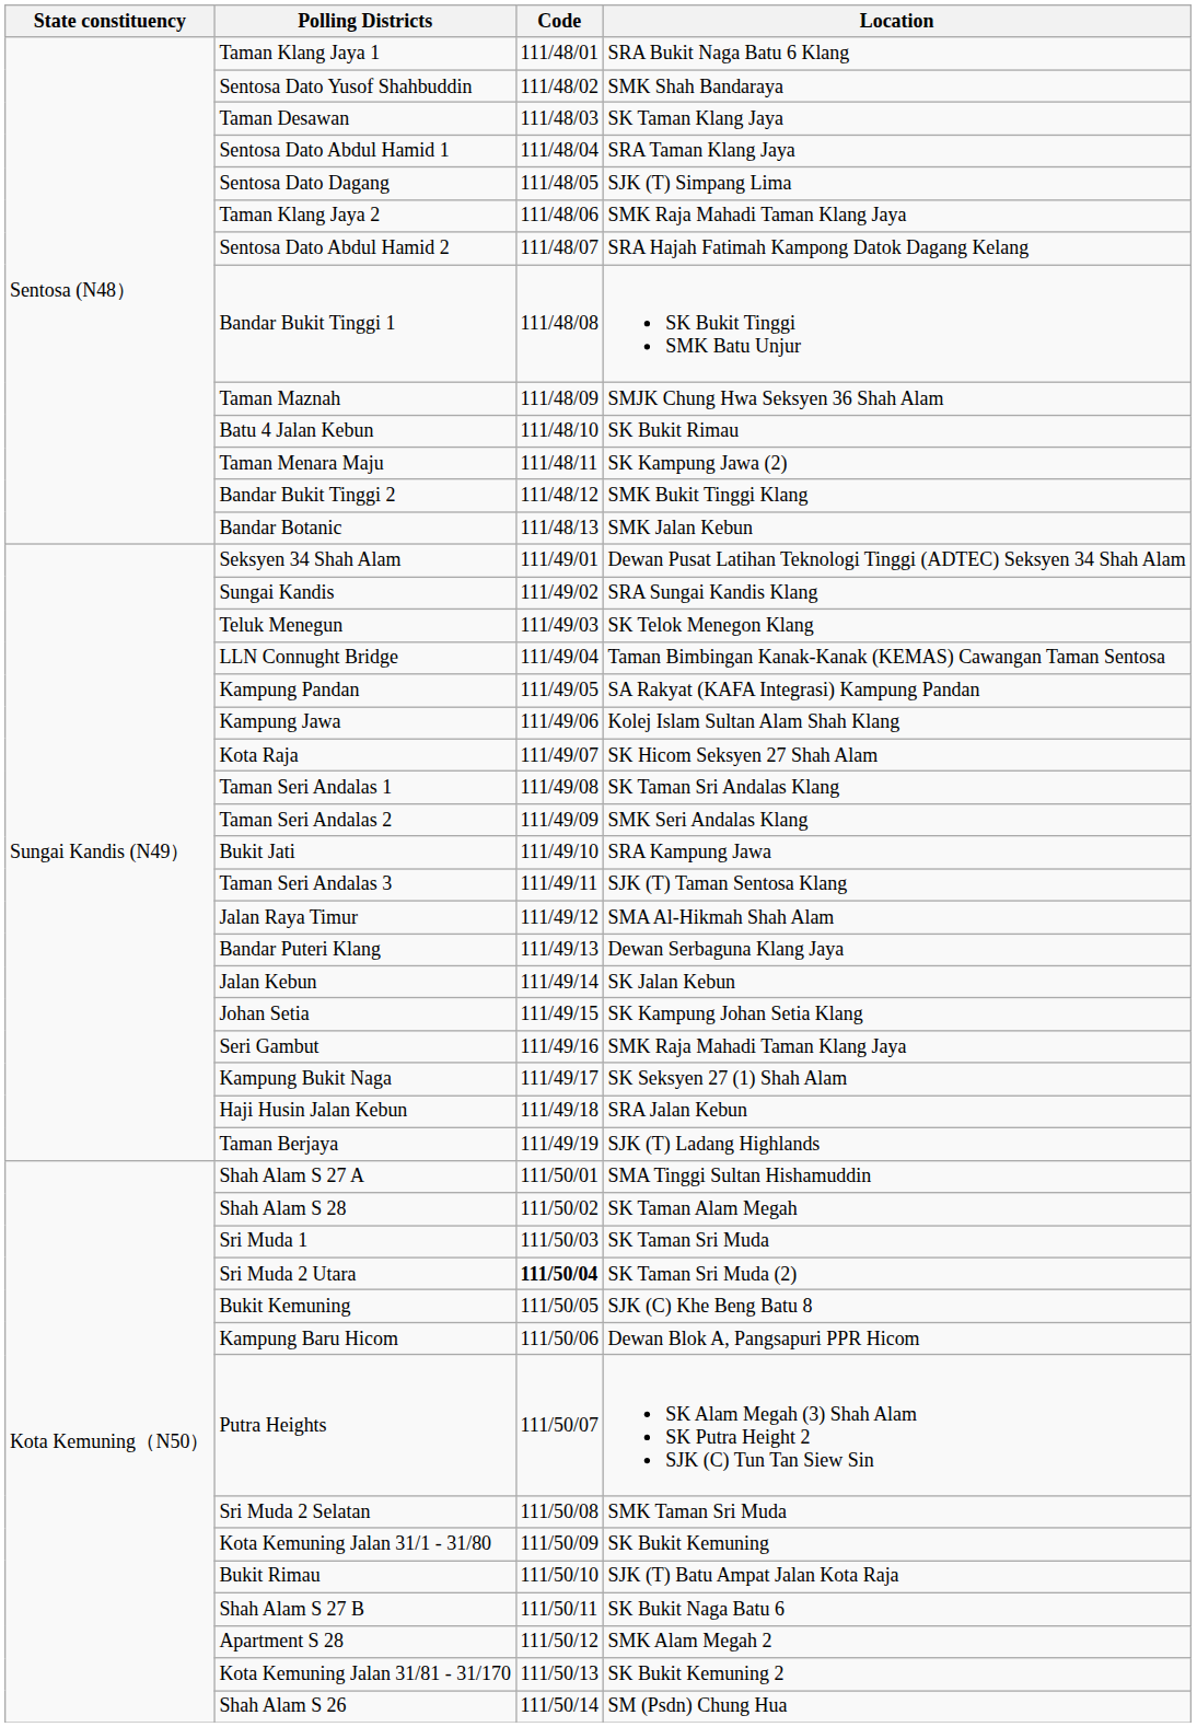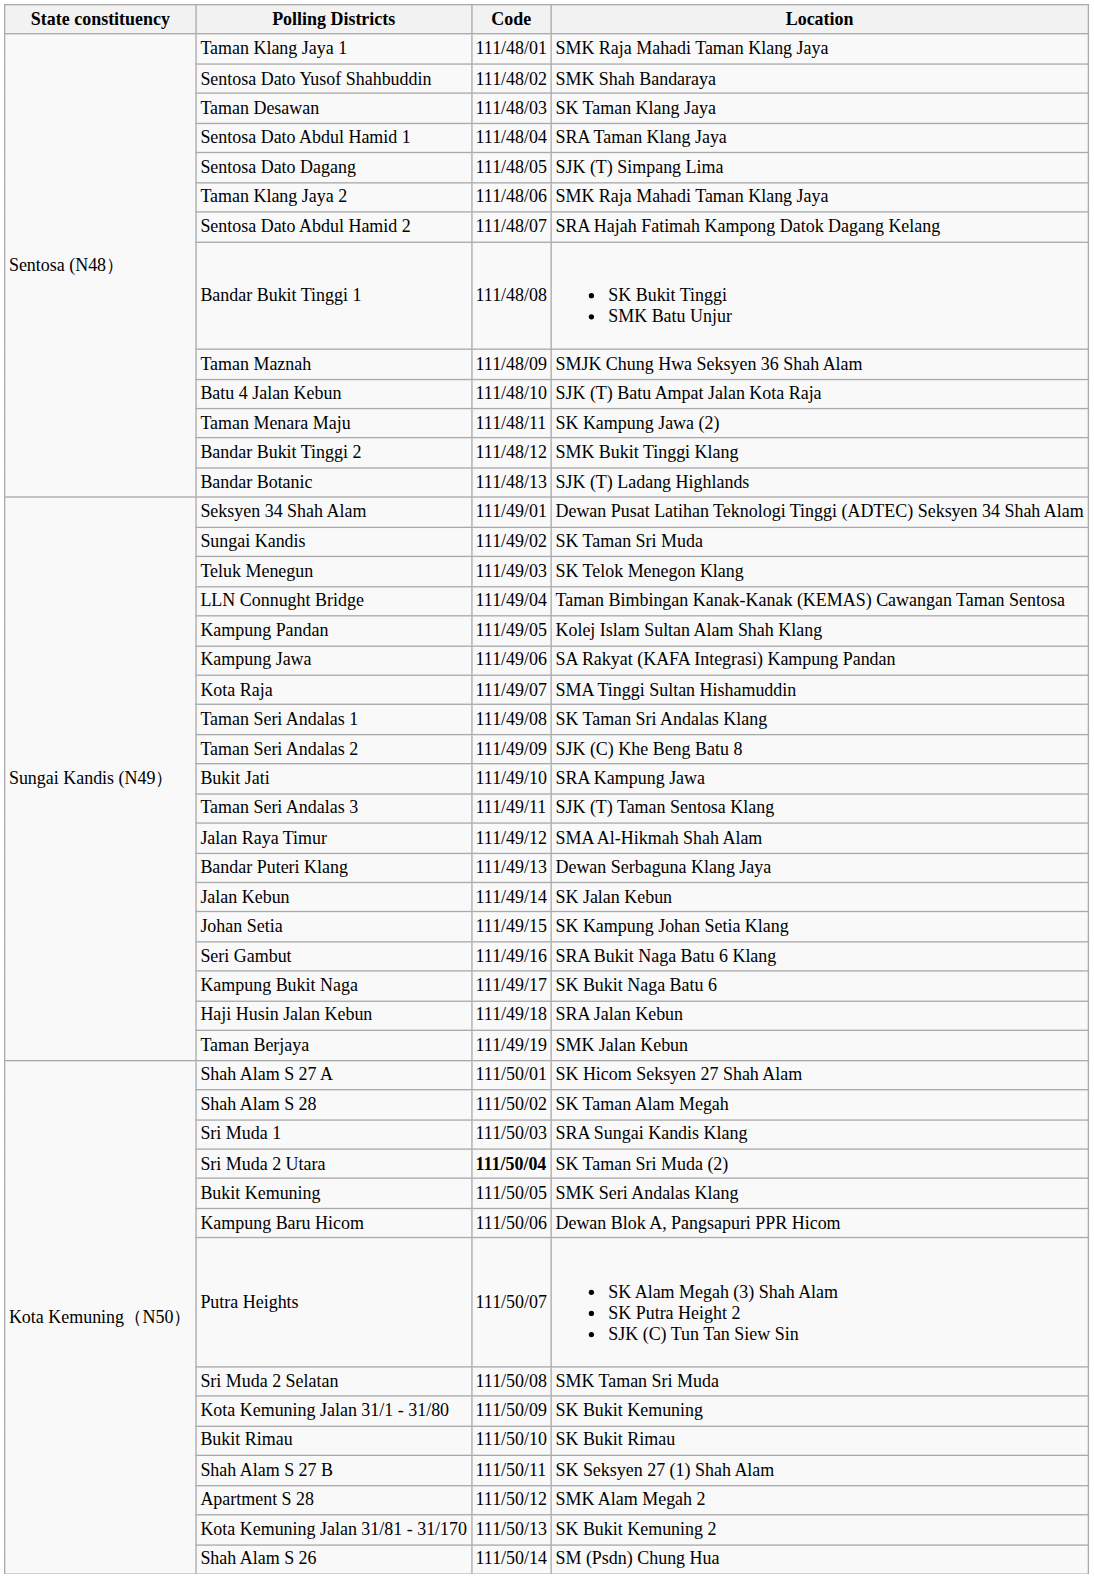Taman Klang Jaya 1 | Location: SRA Bukit Naga Batu 6 Klang -> SMK Raja Mahadi Taman Klang Jaya
Batu 4 Jalan Kebun | Location: SK Bukit Rimau -> SJK (T) Batu Ampat Jalan Kota Raja
Bandar Botanic | Location: SMK Jalan Kebun -> SJK (T) Ladang Highlands
Sungai Kandis | Location: SRA Sungai Kandis Klang -> SK Taman Sri Muda
Kampung Pandan | Location: SA Rakyat (KAFA Integrasi) Kampung Pandan -> Kolej Islam Sultan Alam Shah Klang
Kampung Jawa | Location: Kolej Islam Sultan Alam Shah Klang -> SA Rakyat (KAFA Integrasi) Kampung Pandan
Kota Raja | Location: SK Hicom Seksyen 27 Shah Alam -> SMA Tinggi Sultan Hishamuddin
Taman Seri Andalas 2 | Location: SMK Seri Andalas Klang -> SJK (C) Khe Beng Batu 8
Seri Gambut | Location: SMK Raja Mahadi Taman Klang Jaya -> SRA Bukit Naga Batu 6 Klang
Kampung Bukit Naga | Location: SK Seksyen 27 (1) Shah Alam -> SK Bukit Naga Batu 6
Taman Berjaya | Location: SJK (T) Ladang Highlands -> SMK Jalan Kebun
Shah Alam S 27 A | Location: SMA Tinggi Sultan Hishamuddin -> SK Hicom Seksyen 27 Shah Alam
Sri Muda 1 | Location: SK Taman Sri Muda -> SRA Sungai Kandis Klang
Bukit Kemuning | Location: SJK (C) Khe Beng Batu 8 -> SMK Seri Andalas Klang
Bukit Rimau | Location: SJK (T) Batu Ampat Jalan Kota Raja -> SK Bukit Rimau
Shah Alam S 27 B | Location: SK Bukit Naga Batu 6 -> SK Seksyen 27 (1) Shah Alam
